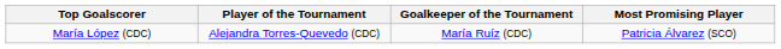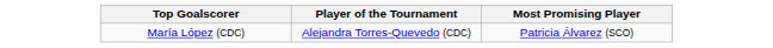- column: Goalkeeper of the Tournament | María Ruíz (CDC)
